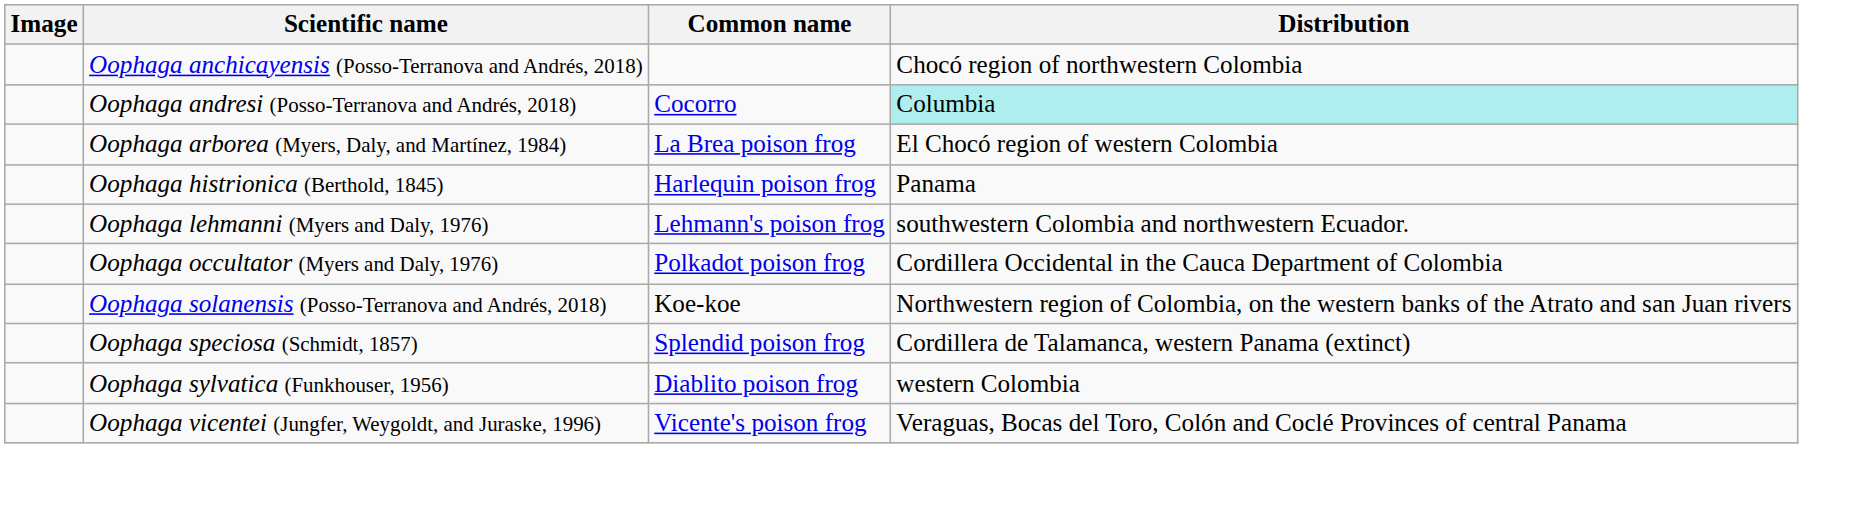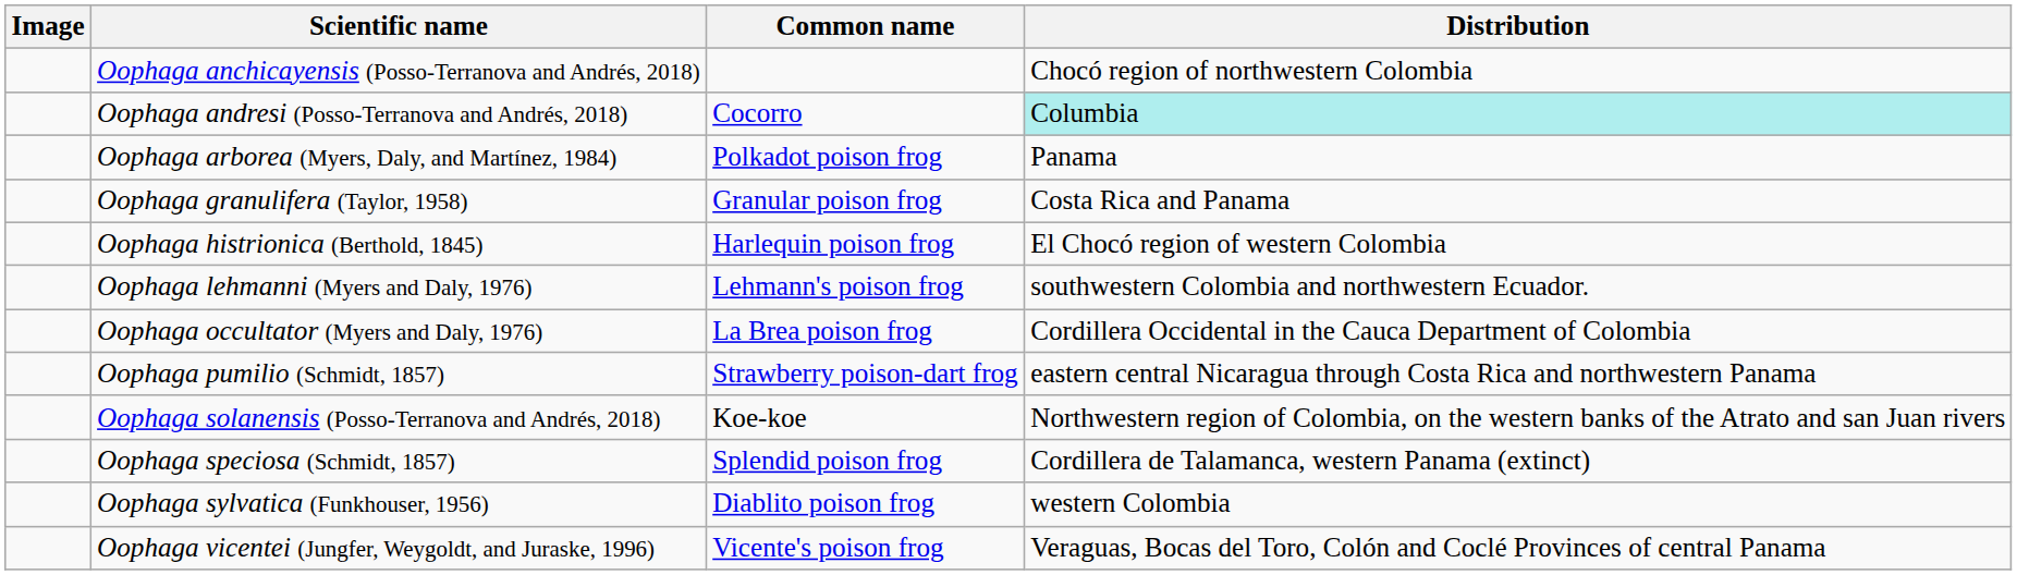Oophaga arborea (Myers, Daly, and Martínez, 1984) | Common name: La Brea poison frog -> Polkadot poison frog
Oophaga arborea (Myers, Daly, and Martínez, 1984) | Distribution: El Chocó region of western Colombia -> Panama
+ row: Oophaga granulifera (Taylor, 1958) | Granular poison frog | Costa Rica and Panama
Oophaga histrionica (Berthold, 1845) | Distribution: Panama -> El Chocó region of western Colombia
Oophaga occultator (Myers and Daly, 1976) | Common name: Polkadot poison frog -> La Brea poison frog
+ row: Oophaga pumilio (Schmidt, 1857) | Strawberry poison-dart frog | eastern central Nicaragua through Costa Rica and northwestern Panama
